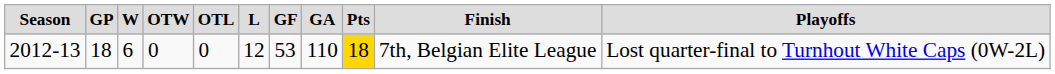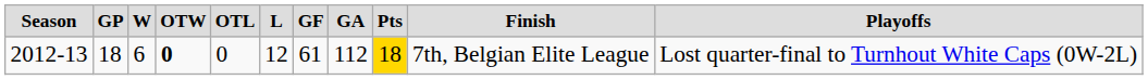2012-13 | column 4: normal -> bold
2012-13 | column 7: 53 -> 61
2012-13 | column 8: 110 -> 112
